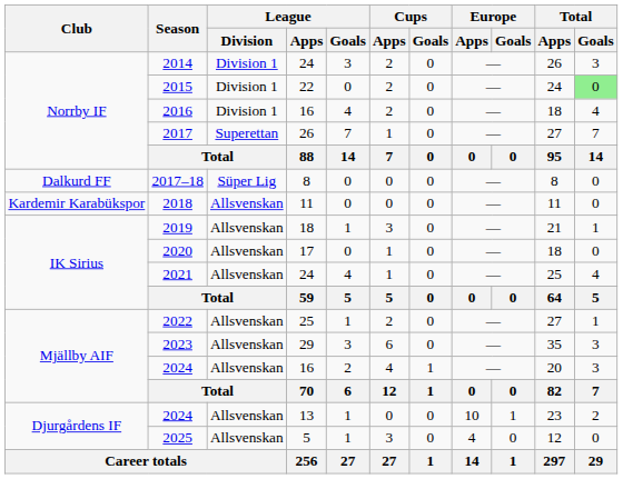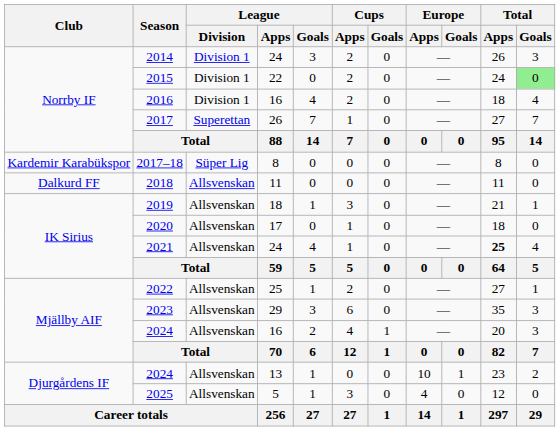2017–18 | Club: Dalkurd FF -> Kardemir Karabükspor
2018 | Club: Kardemir Karabükspor -> Dalkurd FF
2021 | Total / Apps: normal -> bold
